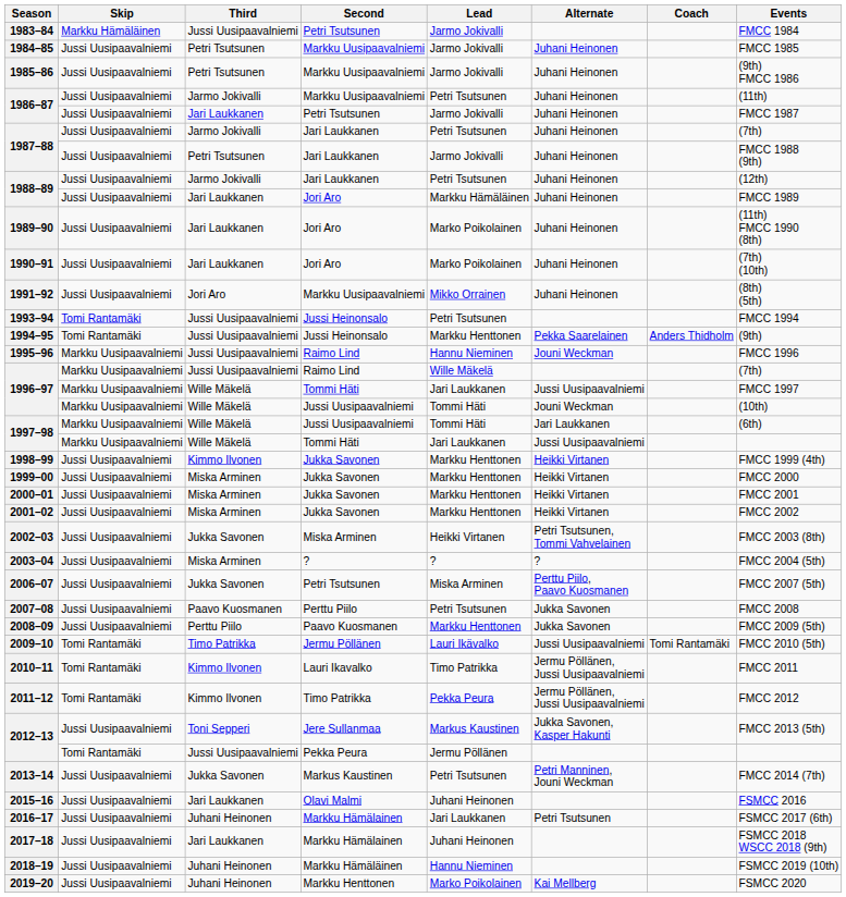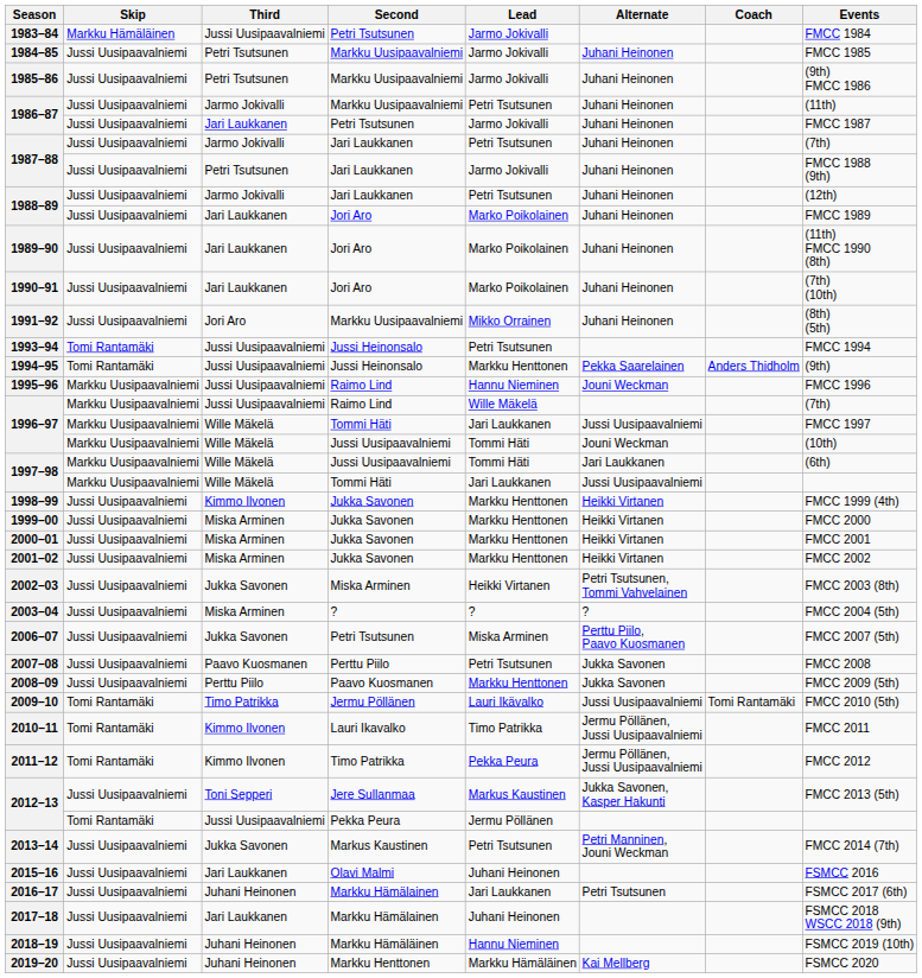1988–89 / Jori Aro | Lead: Markku Hämäläinen -> Marko Poikolainen
2019–20 | Lead: Marko Poikolainen -> Markku Hämäläinen
